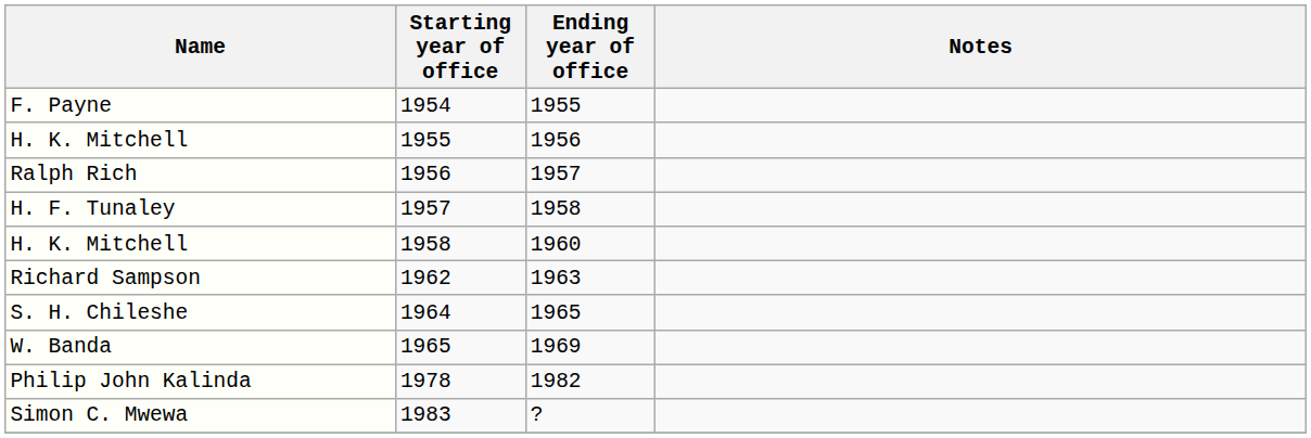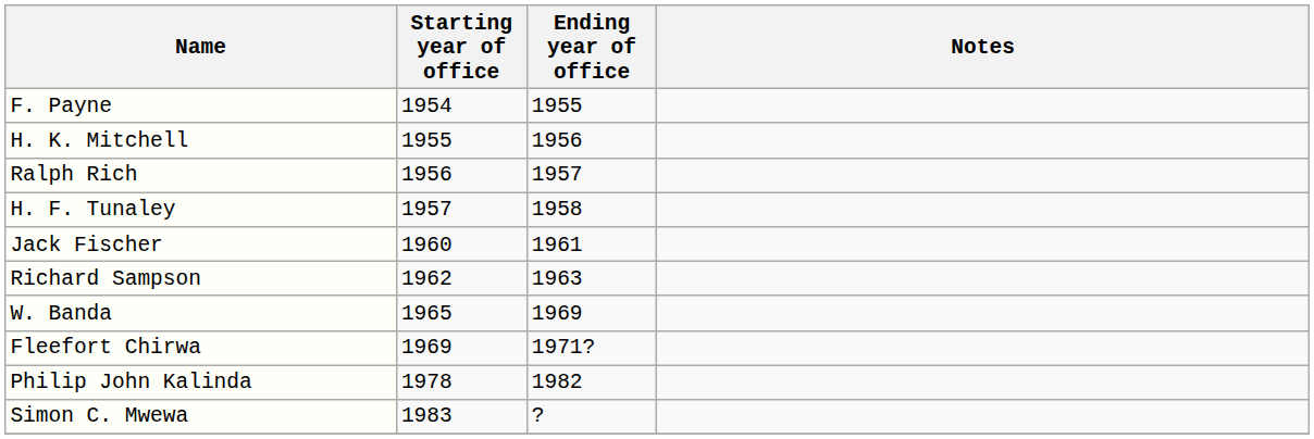- row: H. K. Mitchell | 1958 | 1960
+ row: Jack Fischer | 1960 | 1961
- row: S. H. Chileshe | 1964 | 1965
+ row: Fleefort Chirwa | 1969 | 1971?
